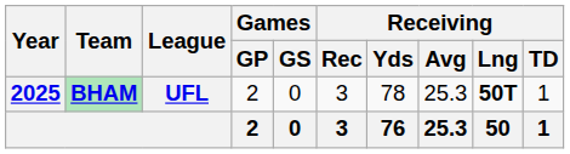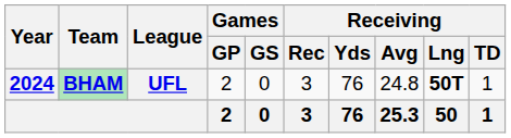BHAM | Year: 2025 -> 2024
BHAM | Receiving / Yds: 78 -> 76
BHAM | Receiving / Avg: 25.3 -> 24.8
